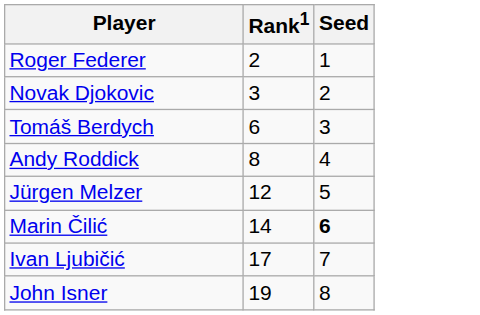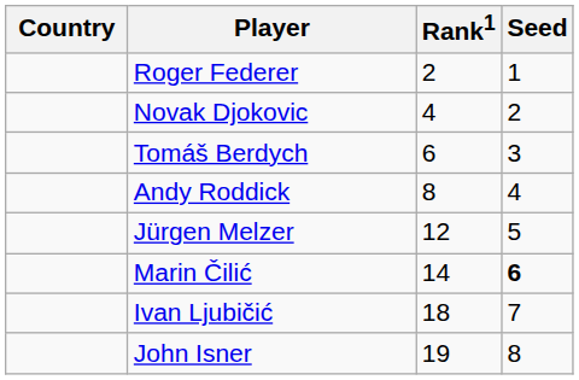+ column: Country
Novak Djokovic | Rank1: 3 -> 4
Ivan Ljubičić | Rank1: 17 -> 18
